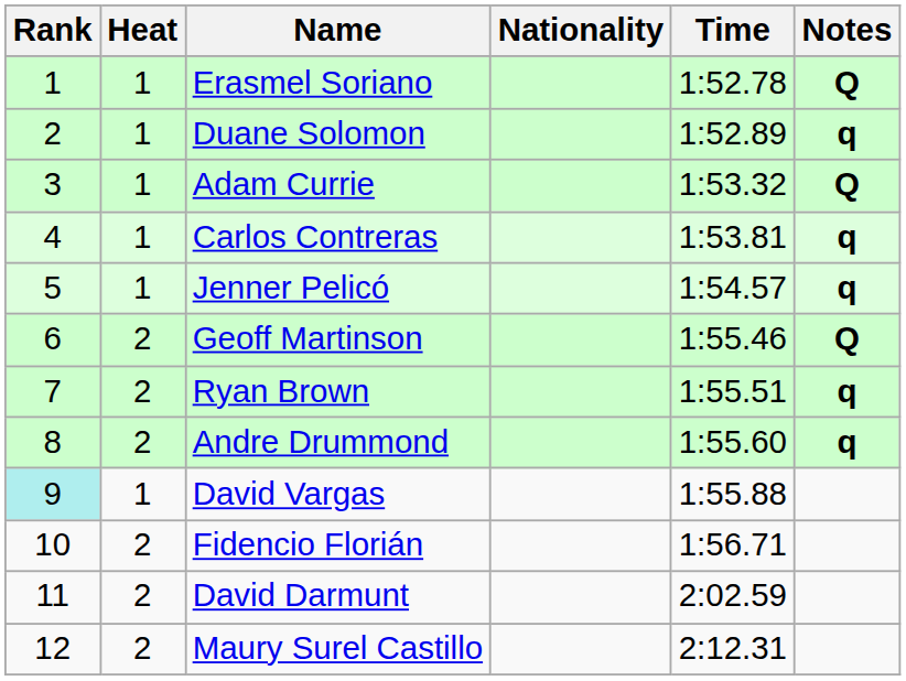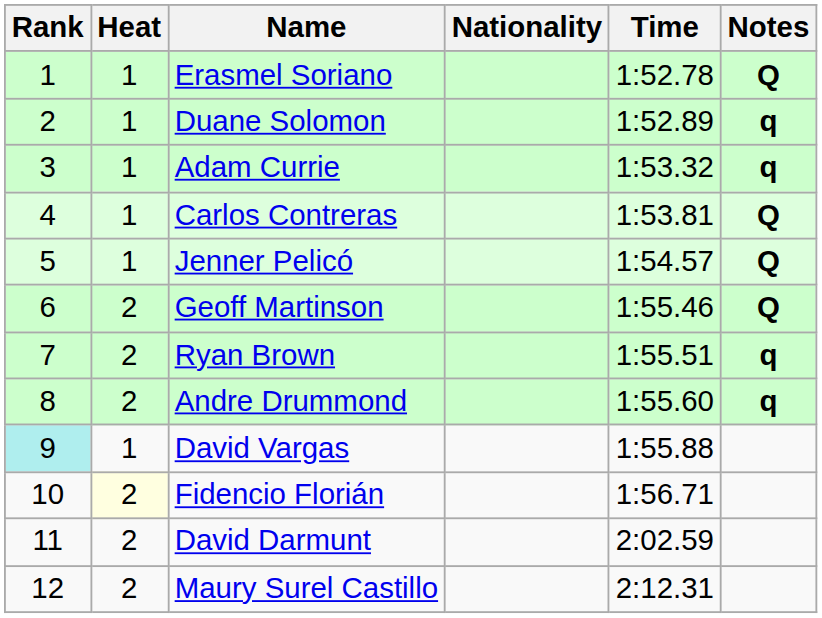Adam Currie | Notes: Q -> q
Carlos Contreras | Notes: q -> Q
Jenner Pelicó | Notes: q -> Q
Fidencio Florián | Heat: no background -> lightyellow background
